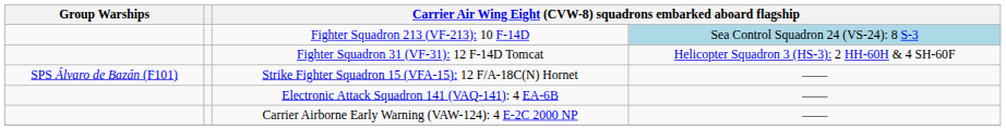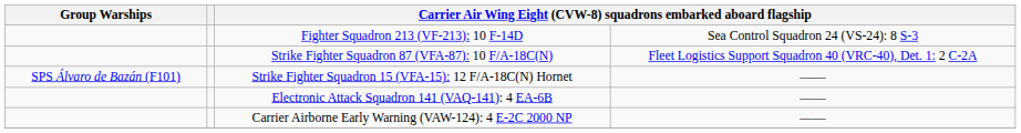Fighter Squadron 213 (VF-213): 10 F-14D | column 4: lightblue background -> no background
- row: Fighter Squadron 31 (VF-31): 12 F-14D Tomcat | Helicopter Squadron 3 (HS-3): 2 HH-60H & 4 SH-60F
+ row: Strike Fighter Squadron 87 (VFA-87): 10 F/A-18C(N) | Fleet Logistics Support Squadron 40 (VRC-40), Det. 1: 2 C-2A
